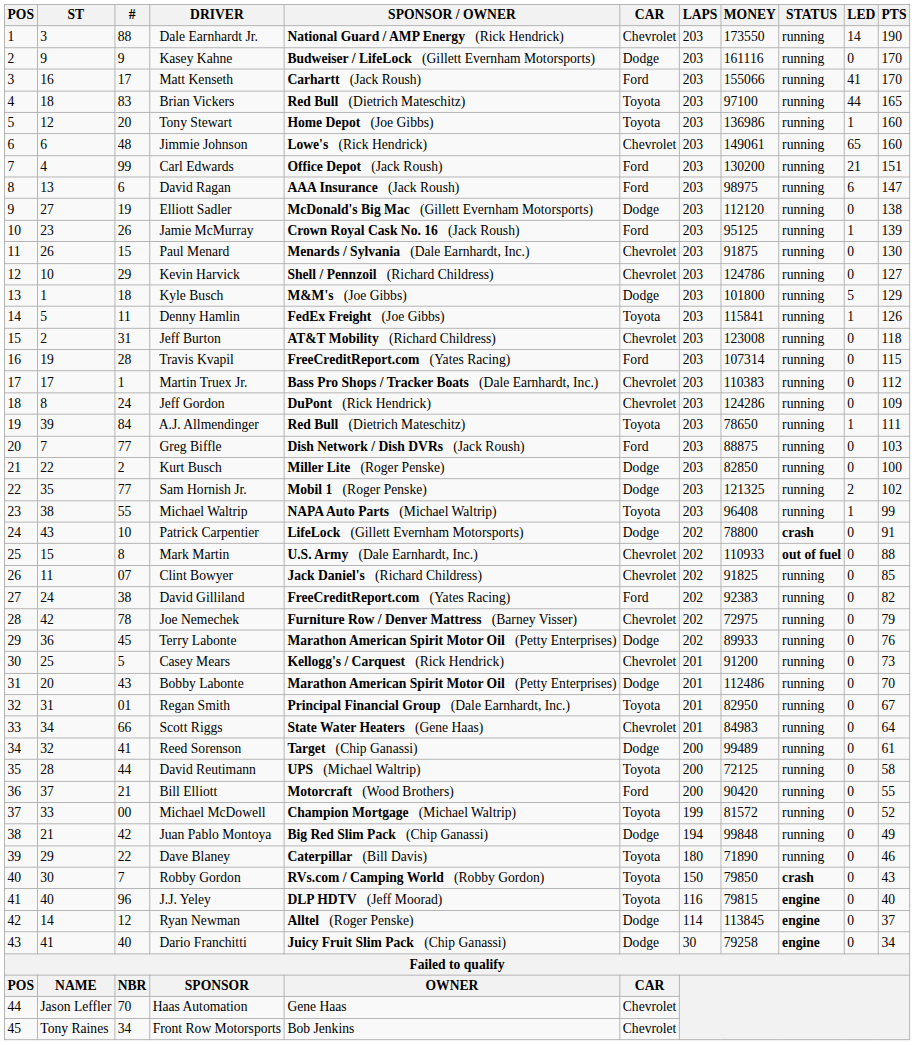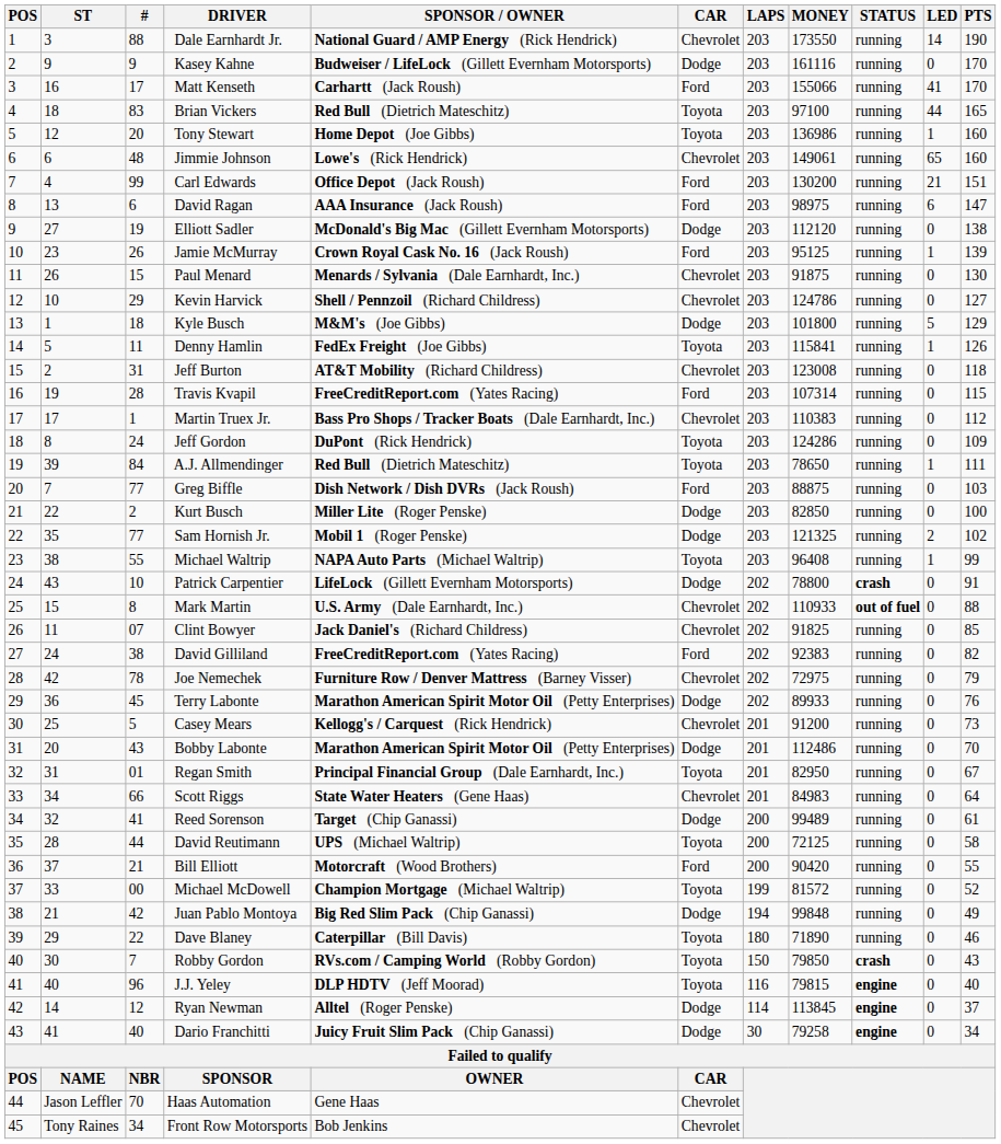Jeff Gordon | CAR: Chevrolet -> Toyota
